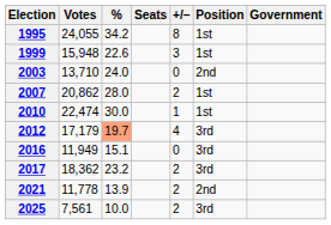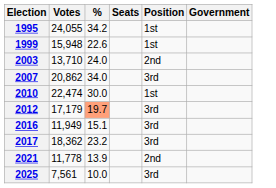- column: +/– | 8 | 3 | 0 | 2 | 1 | 4 | 0 | 2 | 2 | 2
2007 | %: 28.0 -> 34.0
2007 | Position: 1st -> 3rd
